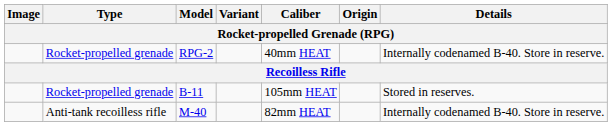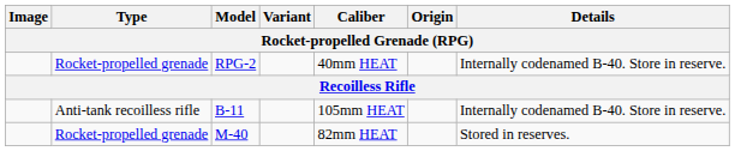B-11 | Type: Rocket-propelled grenade -> Anti-tank recoilless rifle
B-11 | Details: Stored in reserves. -> Internally codenamed B-40. Store in reserve.
M-40 | Type: Anti-tank recoilless rifle -> Rocket-propelled grenade
M-40 | Details: Internally codenamed B-40. Store in reserve. -> Stored in reserves.
